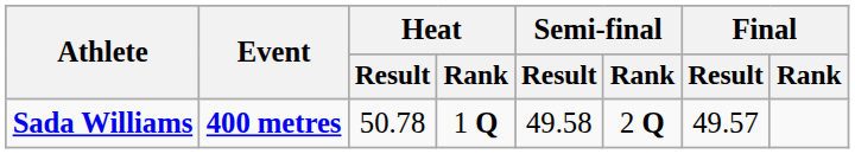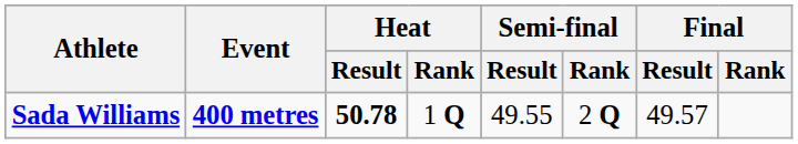Sada Williams | Heat / Result: normal -> bold
Sada Williams | Semi-final / Result: 49.58 -> 49.55
